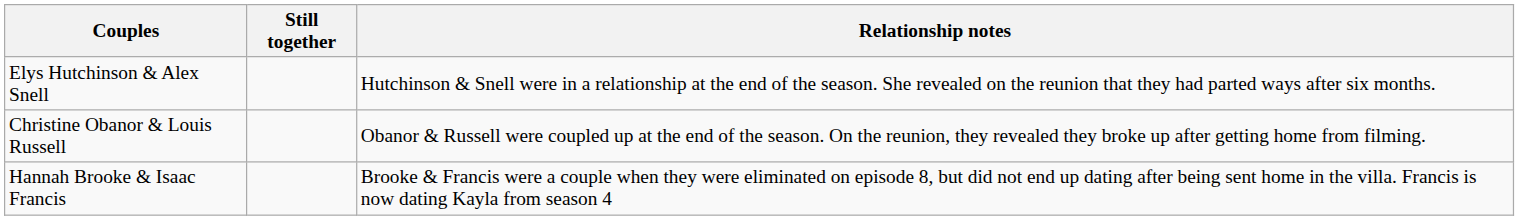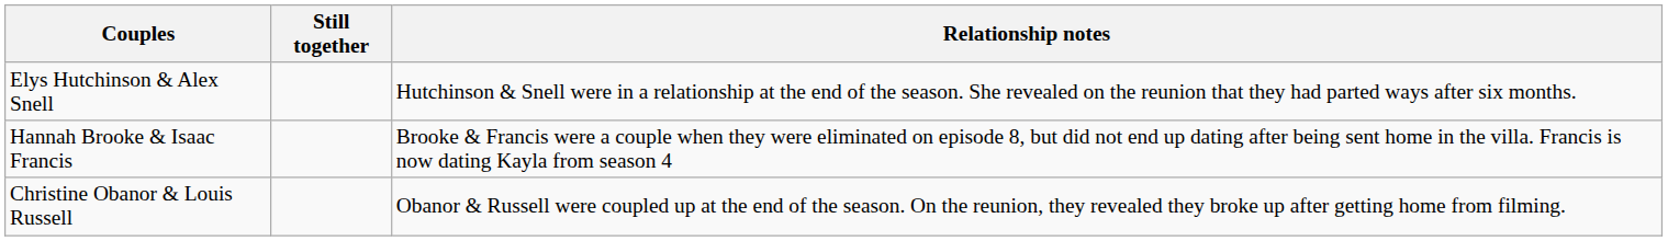rows swapped: Christine Obanor & Louis Russell <-> Hannah Brooke & Isaac Francis
